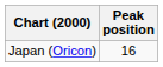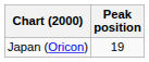Japan (Oricon) | Peak position: 16 -> 19
